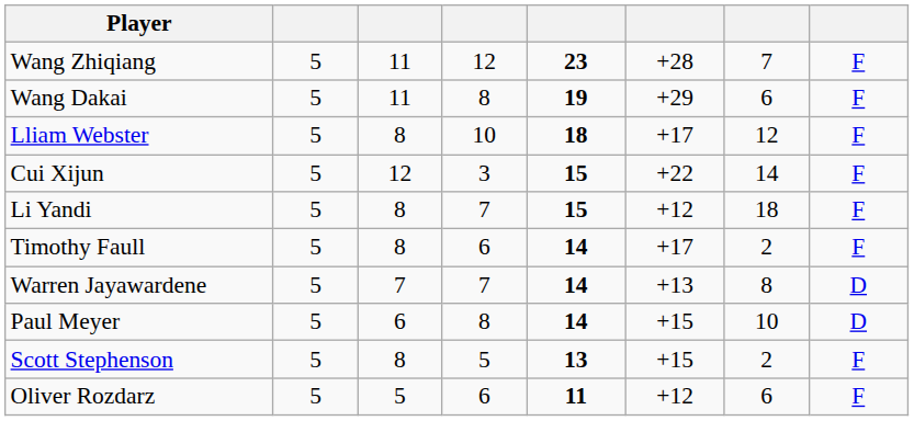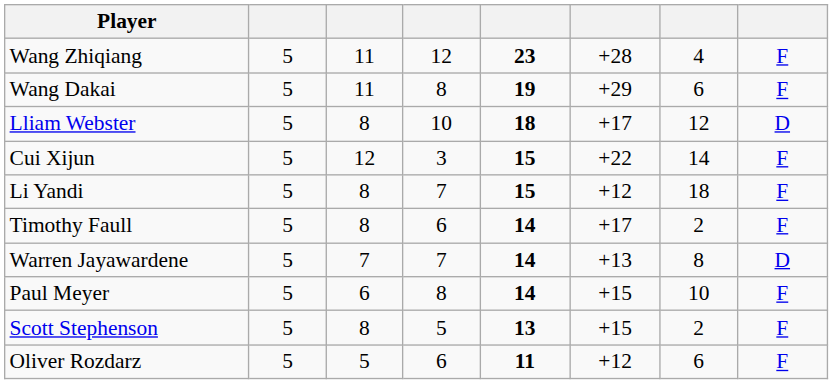Wang Zhiqiang | column 7: 7 -> 4
Lliam Webster | column 8: F -> D
Paul Meyer | column 8: D -> F
